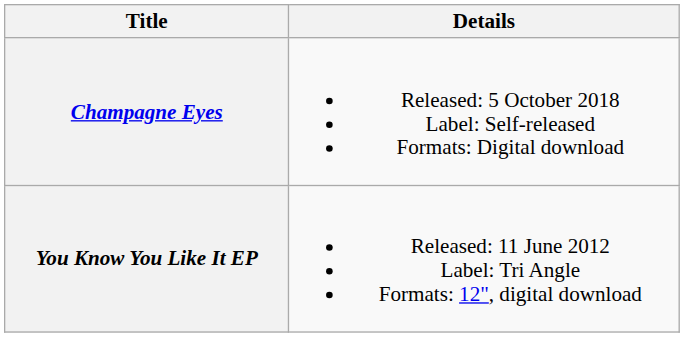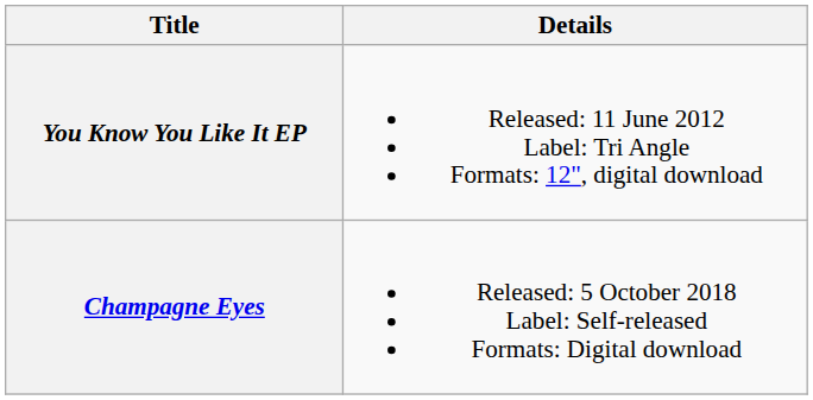rows swapped: You Know You Like It EP <-> Champagne Eyes
